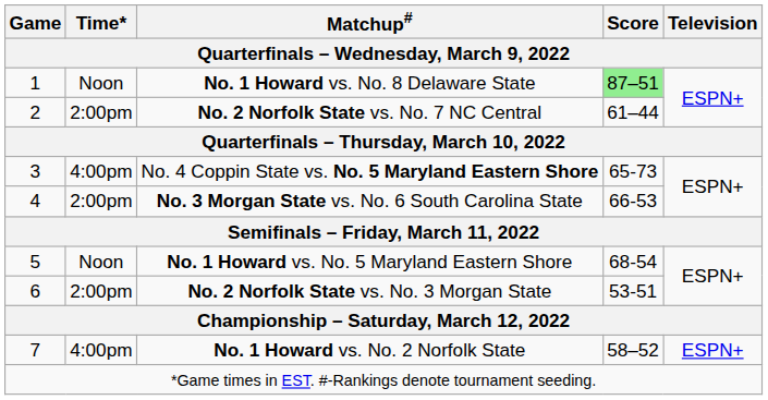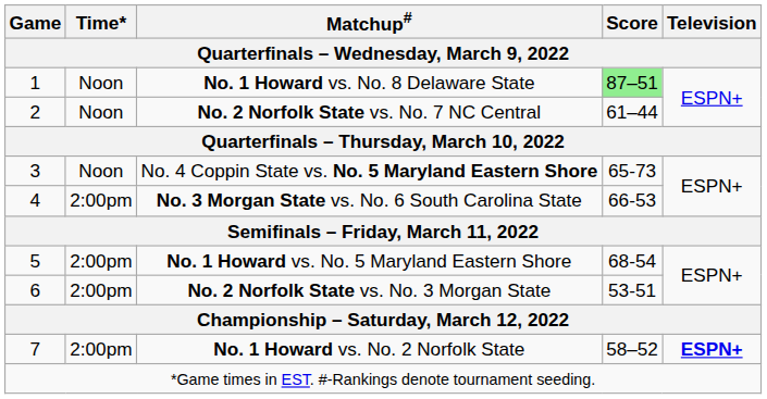No. 2 Norfolk State vs. No. 7 NC Central | Time*: 2:00pm -> Noon
No. 4 Coppin State vs. No. 5 Maryland Eastern Shore | Time*: 4:00pm -> Noon
No. 1 Howard vs. No. 5 Maryland Eastern Shore | Time*: Noon -> 2:00pm
No. 1 Howard vs. No. 2 Norfolk State | Time*: 4:00pm -> 2:00pm
No. 1 Howard vs. No. 2 Norfolk State | Television: normal -> bold
